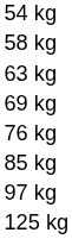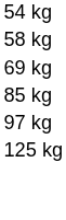- row: 63 kg
- row: 76 kg
